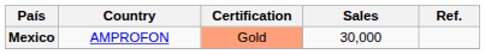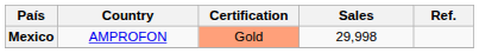Mexico | Sales: 30,000 -> 29,998
